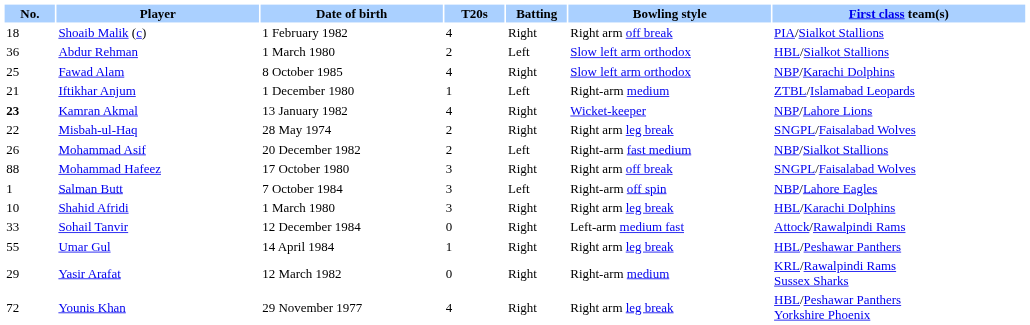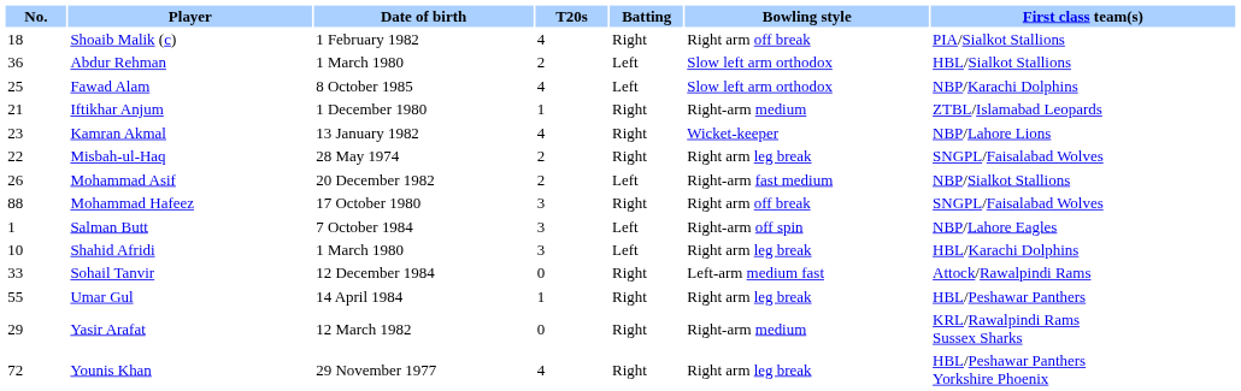Fawad Alam | Batting: Right -> Left
Iftikhar Anjum | Batting: Left -> Right
Kamran Akmal | No.: bold -> normal
Shahid Afridi | Batting: Right -> Left
